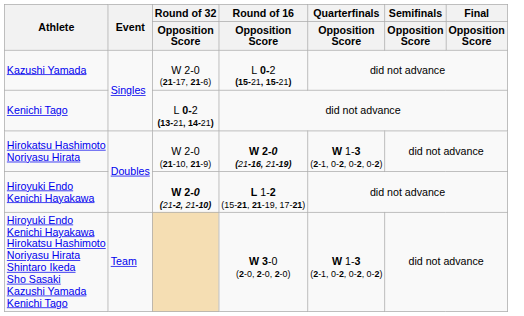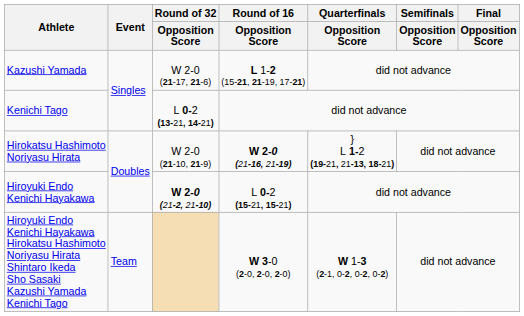Kazushi Yamada | Round of 16 / Opposition Score: L 0-2 (15-21, 15-21) -> L 1-2 (15-21, 21-19, 17-21)
Hirokatsu Hashimoto Noriyasu Hirata | Quarterfinals / Opposition Score: W 1-3 (2-1, 0-2, 0-2, 0-2) -> } L 1-2 (19-21, 21-13, 18-21)
Hiroyuki Endo Kenichi Hayakawa | Round of 16 / Opposition Score: L 1-2 (15-21, 21-19, 17-21) -> L 0-2 (15-21, 15-21)
